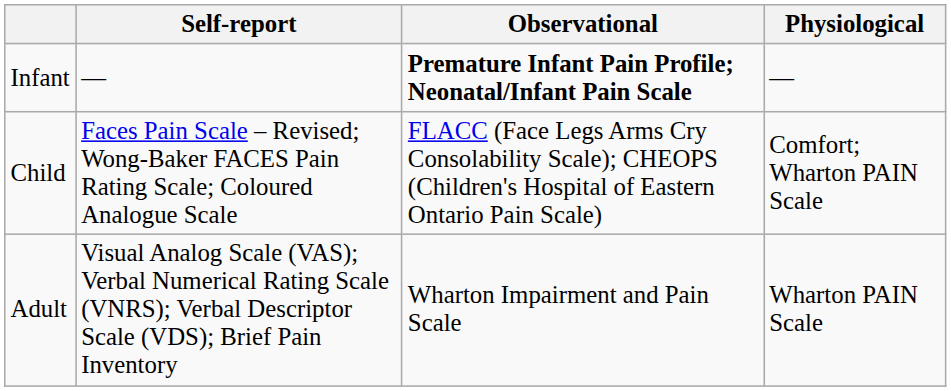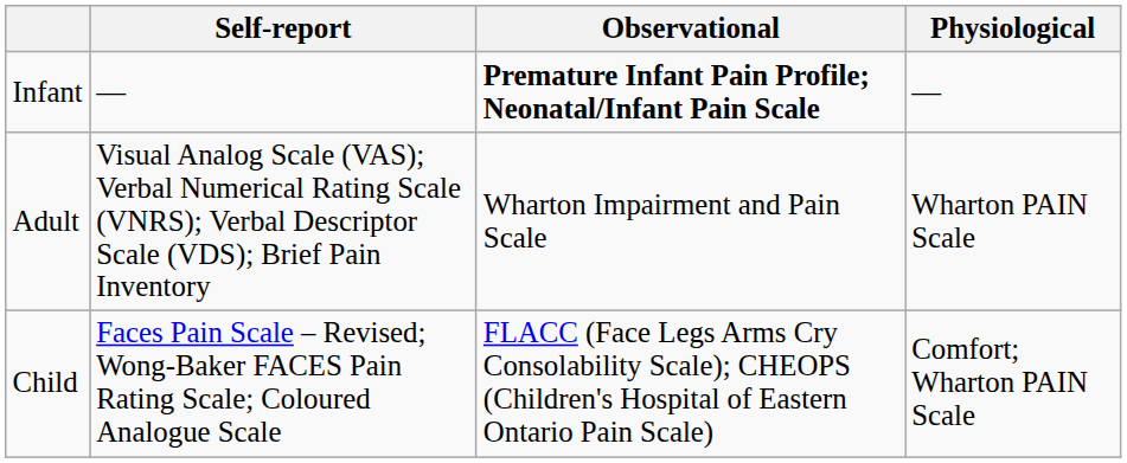rows swapped: Child <-> Adult
